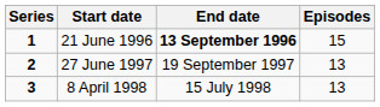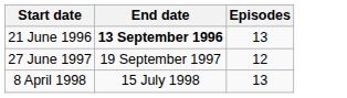- column: Series | 1 | 2 | 3
21 June 1996 | Episodes: 15 -> 13
27 June 1997 | Episodes: 13 -> 12
